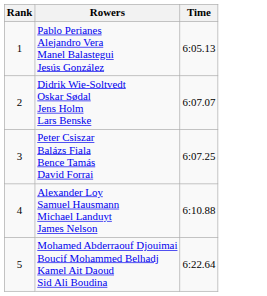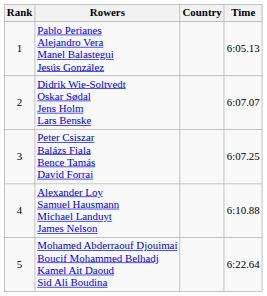+ column: Country
